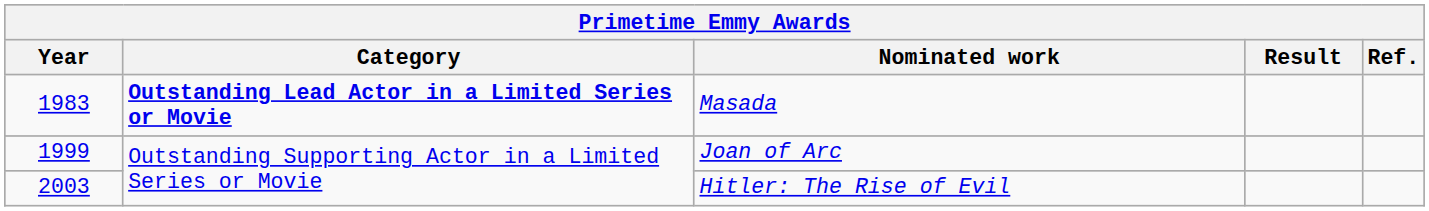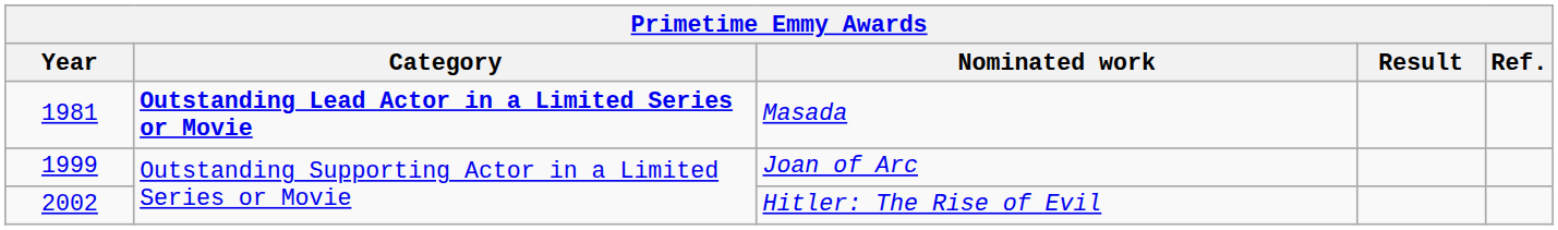Masada | Year: 1983 -> 1981
Hitler: The Rise of Evil | Year: 2003 -> 2002
